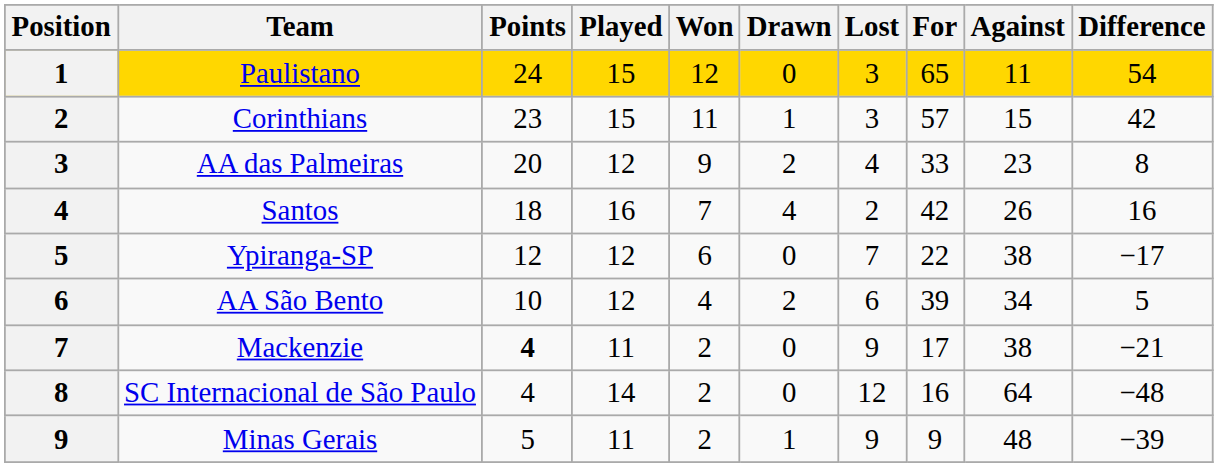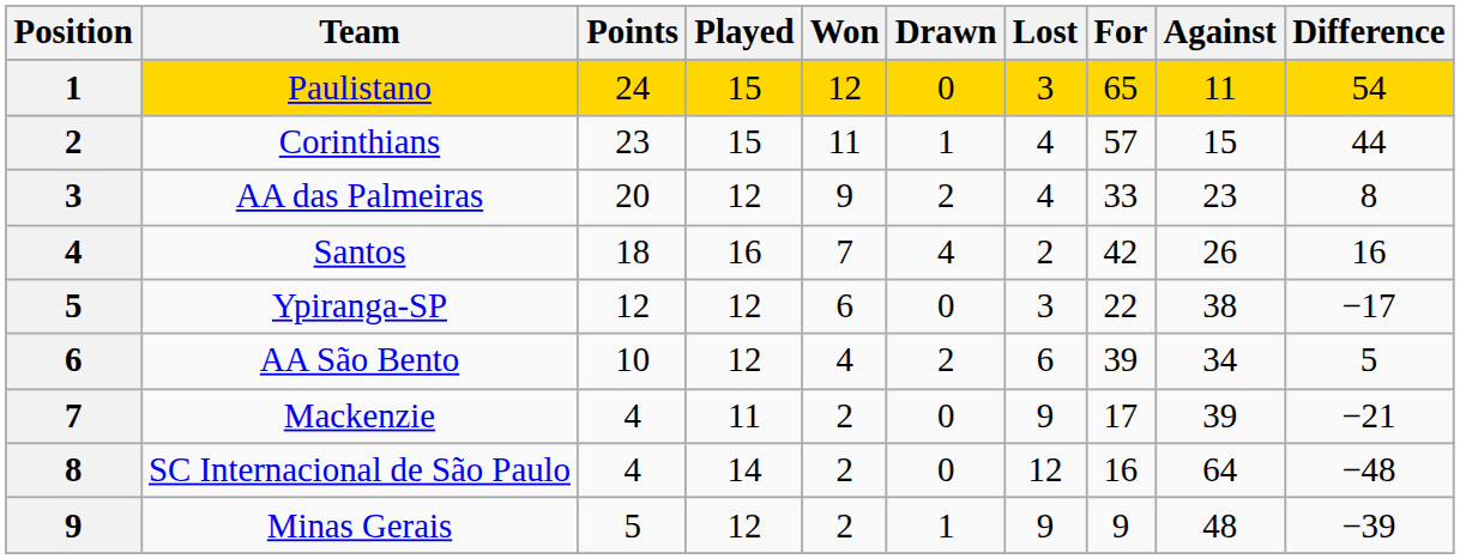Corinthians | Lost: 3 -> 4
Corinthians | Difference: 42 -> 44
Ypiranga-SP | Lost: 7 -> 3
Mackenzie | Points: bold -> normal
Mackenzie | Against: 38 -> 39
Minas Gerais | Played: 11 -> 12
